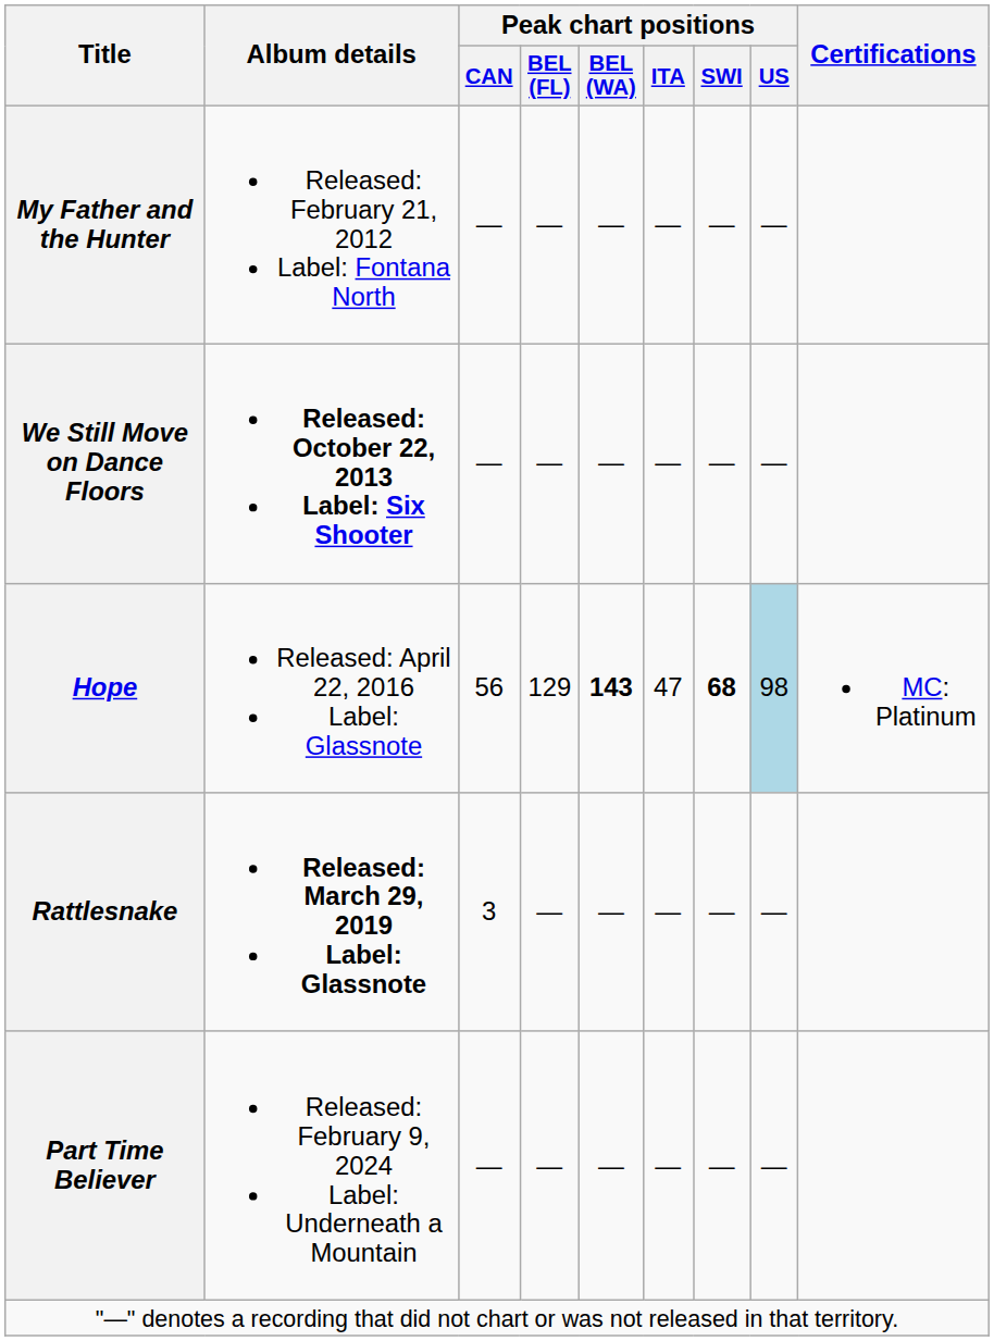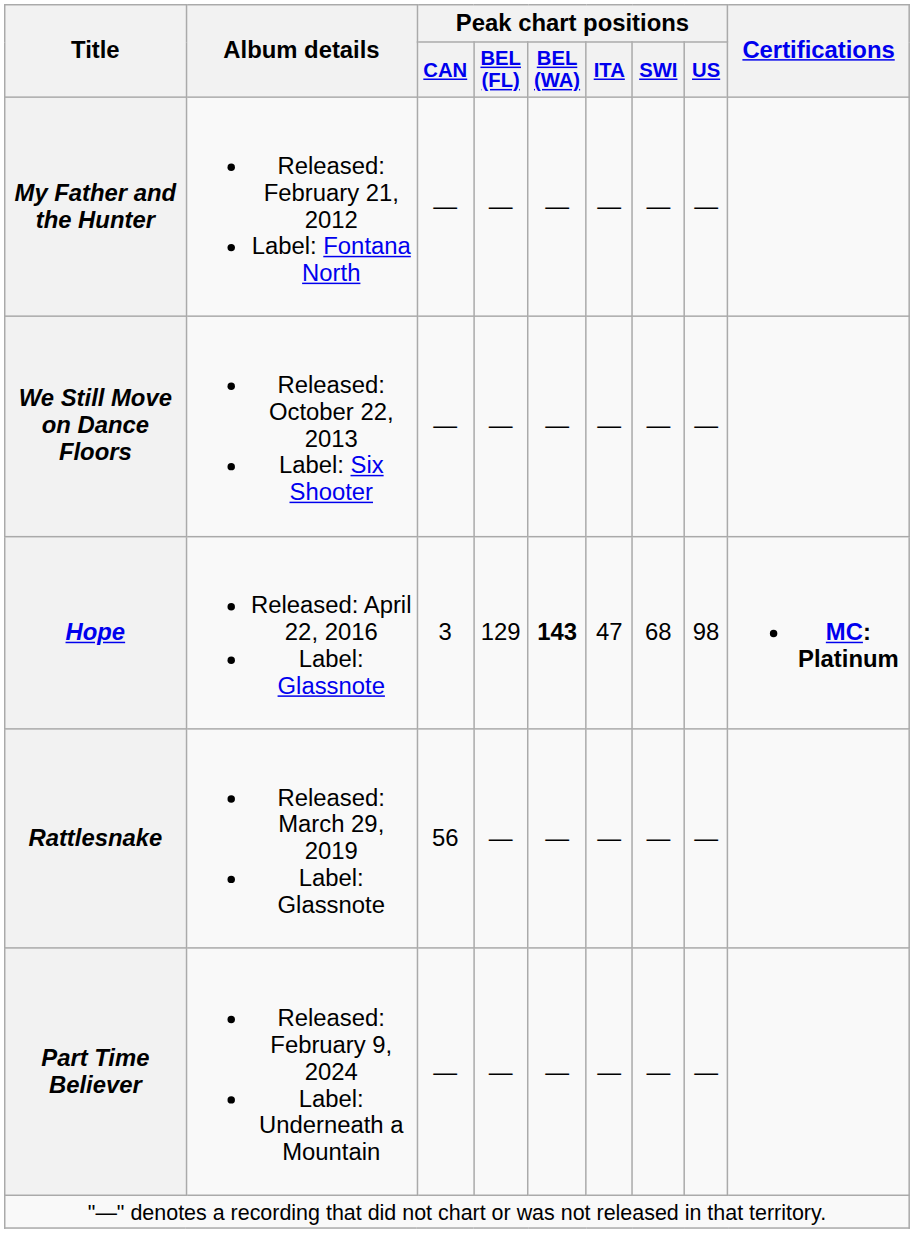We Still Move on Dance Floors | Album details: bold -> normal
Hope | Peak chart positions / CAN: 56 -> 3
Hope | Peak chart positions / SWI: bold -> normal
Hope | Peak chart positions / US: lightblue background -> no background
Hope | Certifications: normal -> bold
Rattlesnake | Album details: bold -> normal
Rattlesnake | Peak chart positions / CAN: 3 -> 56
